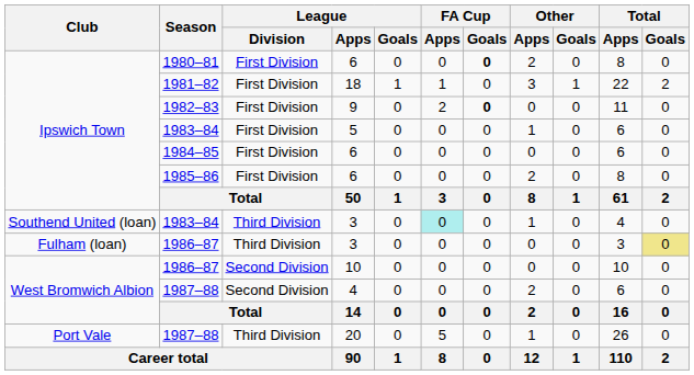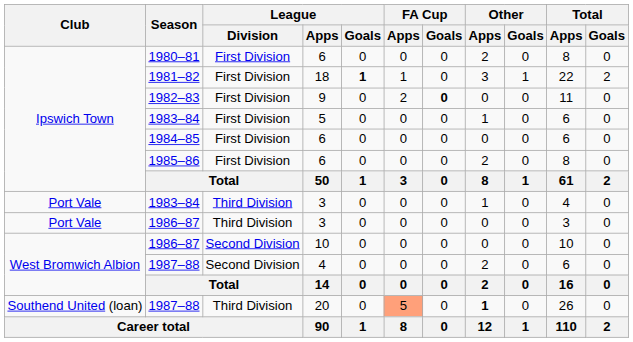1980–81 | FA Cup / Goals: bold -> normal
1981–82 | League / Goals: normal -> bold
1983–84 / 3 | Club: Southend United (loan) -> Port Vale
1983–84 / 3 | FA Cup / Apps: paleturquoise background -> no background
1986–87 / 3 | Club: Fulham (loan) -> Port Vale
1986–87 / 3 | Total / Goals: khaki background -> no background
1987–88 / 20 | Club: Port Vale -> Southend United (loan)
1987–88 / 20 | FA Cup / Apps: no background -> lightsalmon background
1987–88 / 20 | Other / Apps: normal -> bold
